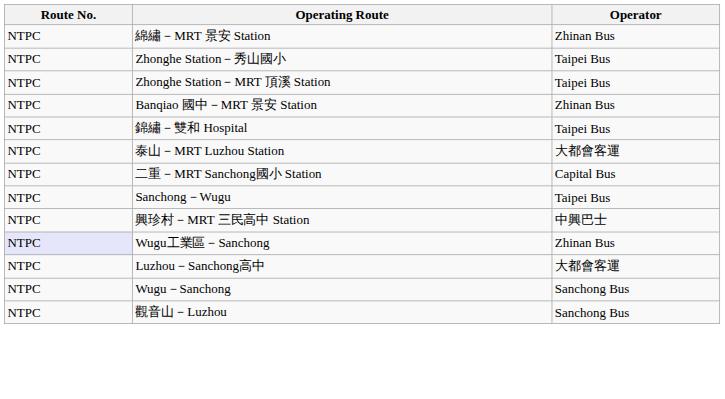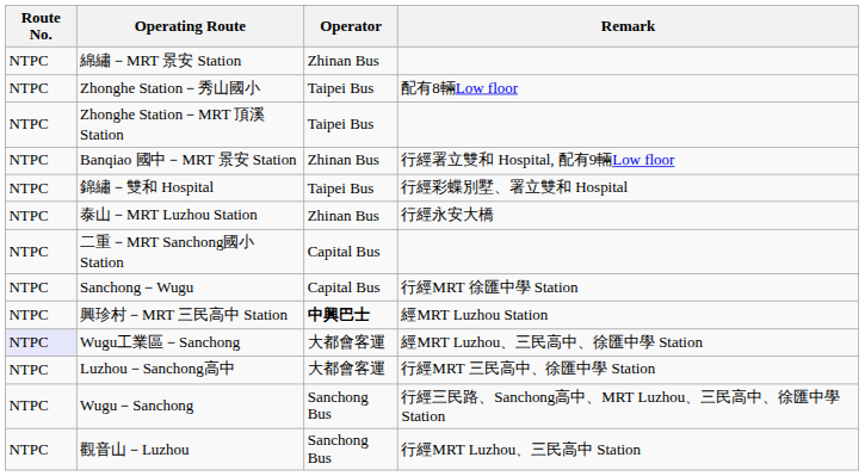+ column: Remark | 配有8輛Low floor | 行經署立雙和 Hospital, 配有9輛Low floor | 行經彩蝶別墅、署立雙和 Hospital | 行經永安大橋 | 行經MRT 徐匯中學 Station | 經MRT Luzhou Station | 經MRT Luzhou、三民高中、徐匯中學 Station | 行經MRT 三民高中、徐匯中學 Station | 行經三民路、Sanchong高中、MRT Luzhou、三民高中、徐匯中學 Station | 行經MRT Luzhou、三民高中 Station
泰山－MRT Luzhou Station | Operator: 大都會客運 -> Zhinan Bus
Sanchong－Wugu | Operator: Taipei Bus -> Capital Bus
興珍村－MRT 三民高中 Station | Operator: normal -> bold
Wugu工業區－Sanchong | Operator: Zhinan Bus -> 大都會客運
